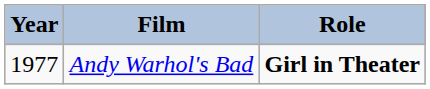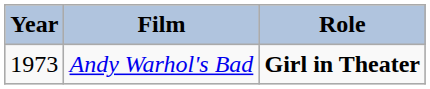Andy Warhol's Bad | Year: 1977 -> 1973
